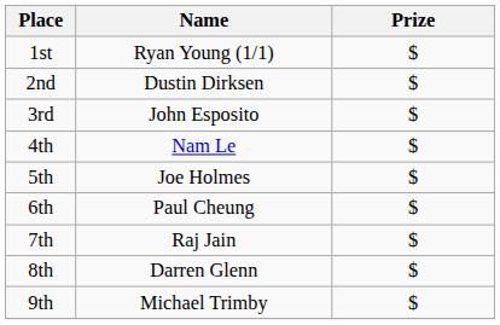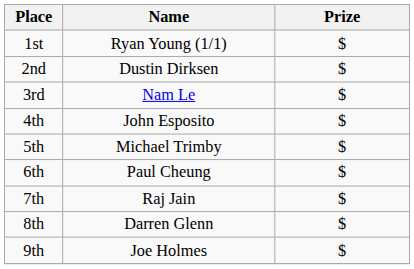3rd | Name: John Esposito -> Nam Le
4th | Name: Nam Le -> John Esposito
5th | Name: Joe Holmes -> Michael Trimby
9th | Name: Michael Trimby -> Joe Holmes
